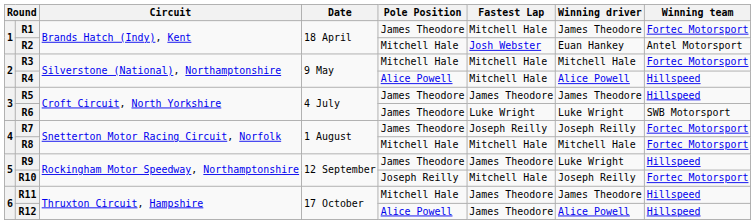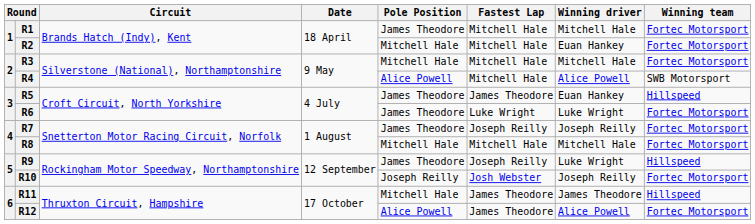R1 | Winning driver: James Theodore -> Mitchell Hale
R2 | Fastest Lap: Josh Webster -> Mitchell Hale
R2 | Winning team: Antel Motorsport -> Fortec Motorsport
R4 | Winning team: Hillspeed -> SWB Motorsport
R5 | Winning driver: James Theodore -> Euan Hankey
R6 | Winning team: SWB Motorsport -> Fortec Motorsport
R9 | Fastest Lap: James Theodore -> Joseph Reilly
R10 | Fastest Lap: Mitchell Hale -> Josh Webster
R12 | Winning team: Hillspeed -> Fortec Motorsport
